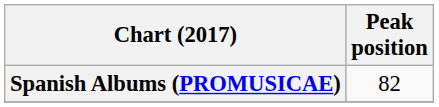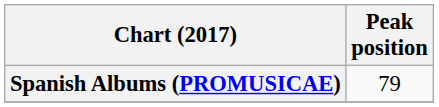Spanish Albums (PROMUSICAE) | Peak position: 82 -> 79
